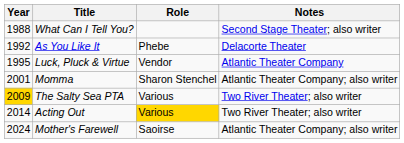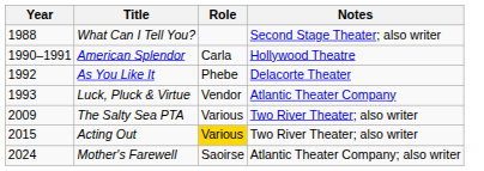+ row: 1990–1991 | American Splendor | Carla | Hollywood Theatre
Luck, Pluck & Virtue | Year: 1995 -> 1993
- row: 2001 | Momma | Sharon Stenchel | Atlantic Theater Company; also writer
The Salty Sea PTA | Year: gold background -> no background
Acting Out | Year: 2014 -> 2015
